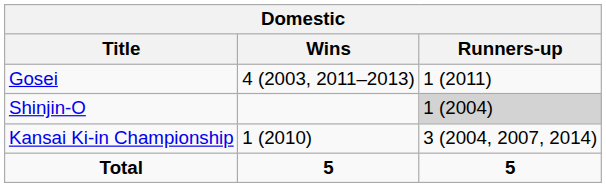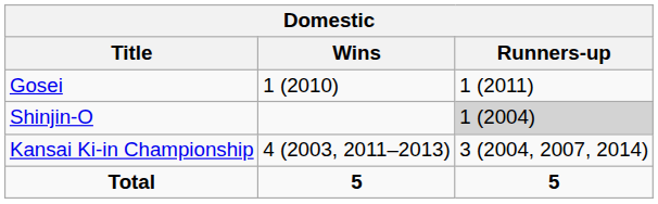Gosei | Wins: 4 (2003, 2011–2013) -> 1 (2010)
Kansai Ki-in Championship | Wins: 1 (2010) -> 4 (2003, 2011–2013)
